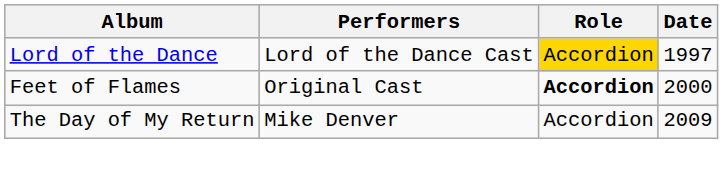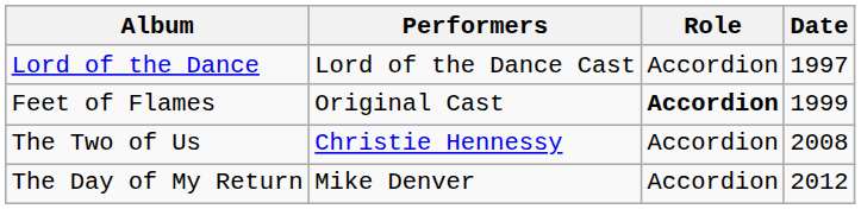Lord of the Dance | Role: gold background -> no background
Feet of Flames | Date: 2000 -> 1999
+ row: The Two of Us | Christie Hennessy | Accordion | 2008
The Day of My Return | Date: 2009 -> 2012
